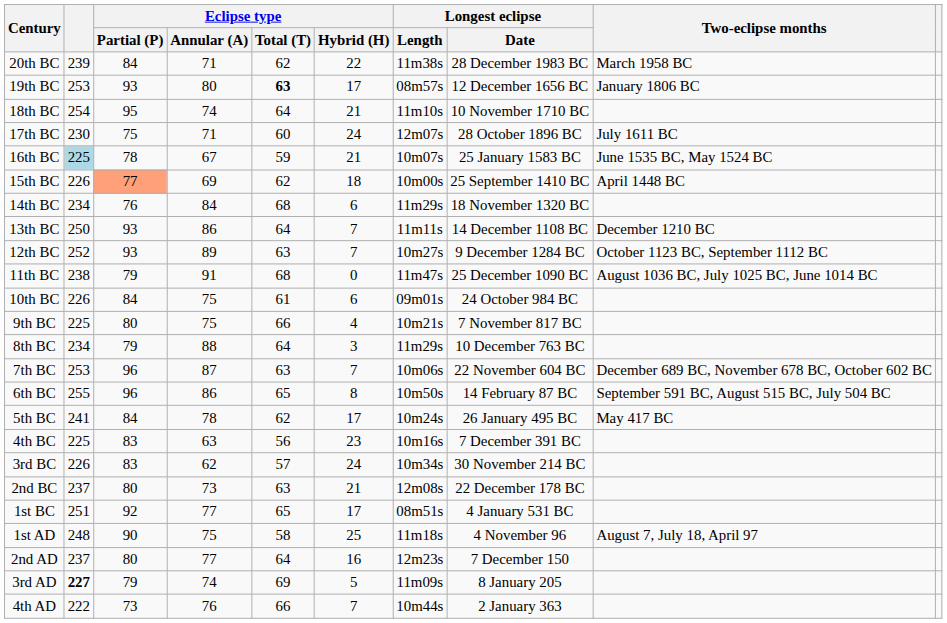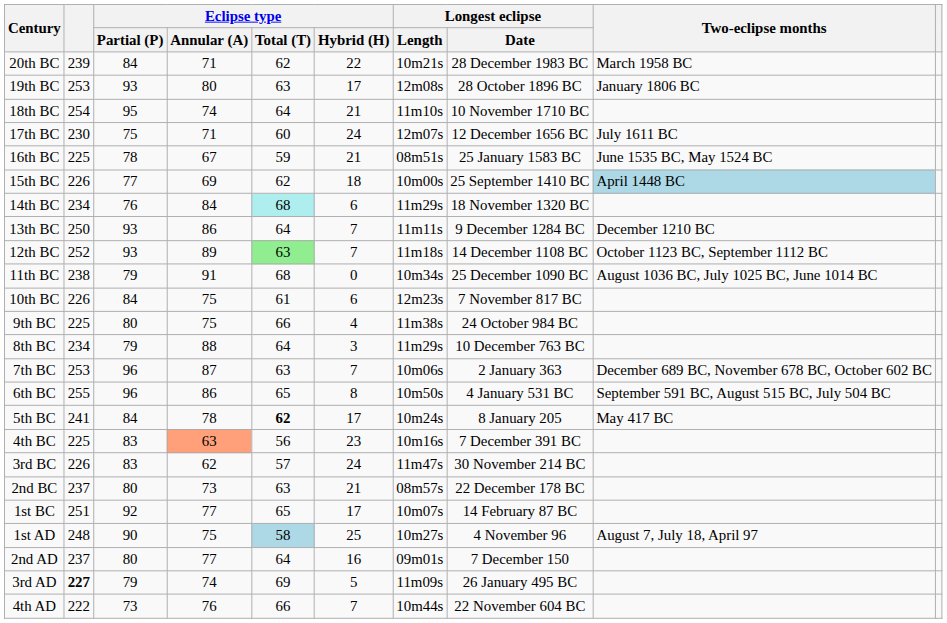20th BC | Longest eclipse / Length: 11m38s -> 10m21s
19th BC | Eclipse type / Total (T): bold -> normal
19th BC | Longest eclipse / Length: 08m57s -> 12m08s
19th BC | Longest eclipse / Date: 12 December 1656 BC -> 28 October 1896 BC
17th BC | Longest eclipse / Date: 28 October 1896 BC -> 12 December 1656 BC
16th BC | column 2: lightblue background -> no background
16th BC | Longest eclipse / Length: 10m07s -> 08m51s
15th BC | Eclipse type / Partial (P): lightsalmon background -> no background
15th BC | Two-eclipse months: no background -> lightblue background
14th BC | Eclipse type / Total (T): no background -> paleturquoise background
13th BC | Longest eclipse / Date: 14 December 1108 BC -> 9 December 1284 BC
12th BC | Eclipse type / Total (T): no background -> lightgreen background
12th BC | Longest eclipse / Length: 10m27s -> 11m18s
12th BC | Longest eclipse / Date: 9 December 1284 BC -> 14 December 1108 BC
11th BC | Longest eclipse / Length: 11m47s -> 10m34s
10th BC | Longest eclipse / Length: 09m01s -> 12m23s
10th BC | Longest eclipse / Date: 24 October 984 BC -> 7 November 817 BC
9th BC | Longest eclipse / Length: 10m21s -> 11m38s
9th BC | Longest eclipse / Date: 7 November 817 BC -> 24 October 984 BC
7th BC | Longest eclipse / Date: 22 November 604 BC -> 2 January 363
6th BC | Longest eclipse / Date: 14 February 87 BC -> 4 January 531 BC
5th BC | Eclipse type / Total (T): normal -> bold
5th BC | Longest eclipse / Date: 26 January 495 BC -> 8 January 205
4th BC | Eclipse type / Annular (A): no background -> lightsalmon background
3rd BC | Longest eclipse / Length: 10m34s -> 11m47s
2nd BC | Longest eclipse / Length: 12m08s -> 08m57s
1st BC | Longest eclipse / Length: 08m51s -> 10m07s
1st BC | Longest eclipse / Date: 4 January 531 BC -> 14 February 87 BC
1st AD | Eclipse type / Total (T): no background -> lightblue background
1st AD | Longest eclipse / Length: 11m18s -> 10m27s
2nd AD | Longest eclipse / Length: 12m23s -> 09m01s
3rd AD | Longest eclipse / Date: 8 January 205 -> 26 January 495 BC
4th AD | Longest eclipse / Date: 2 January 363 -> 22 November 604 BC
